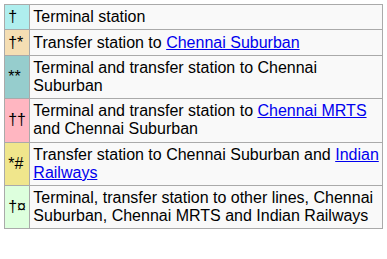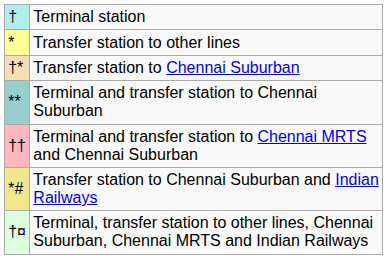+ row: * | Transfer station to other lines
